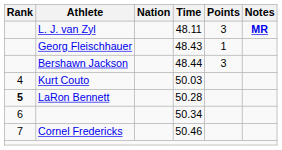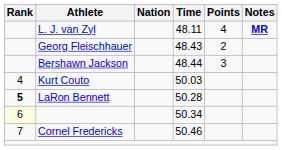48.11 | Points: 3 -> 4
48.43 | Points: 1 -> 2
50.34 | Rank: no background -> lightyellow background
